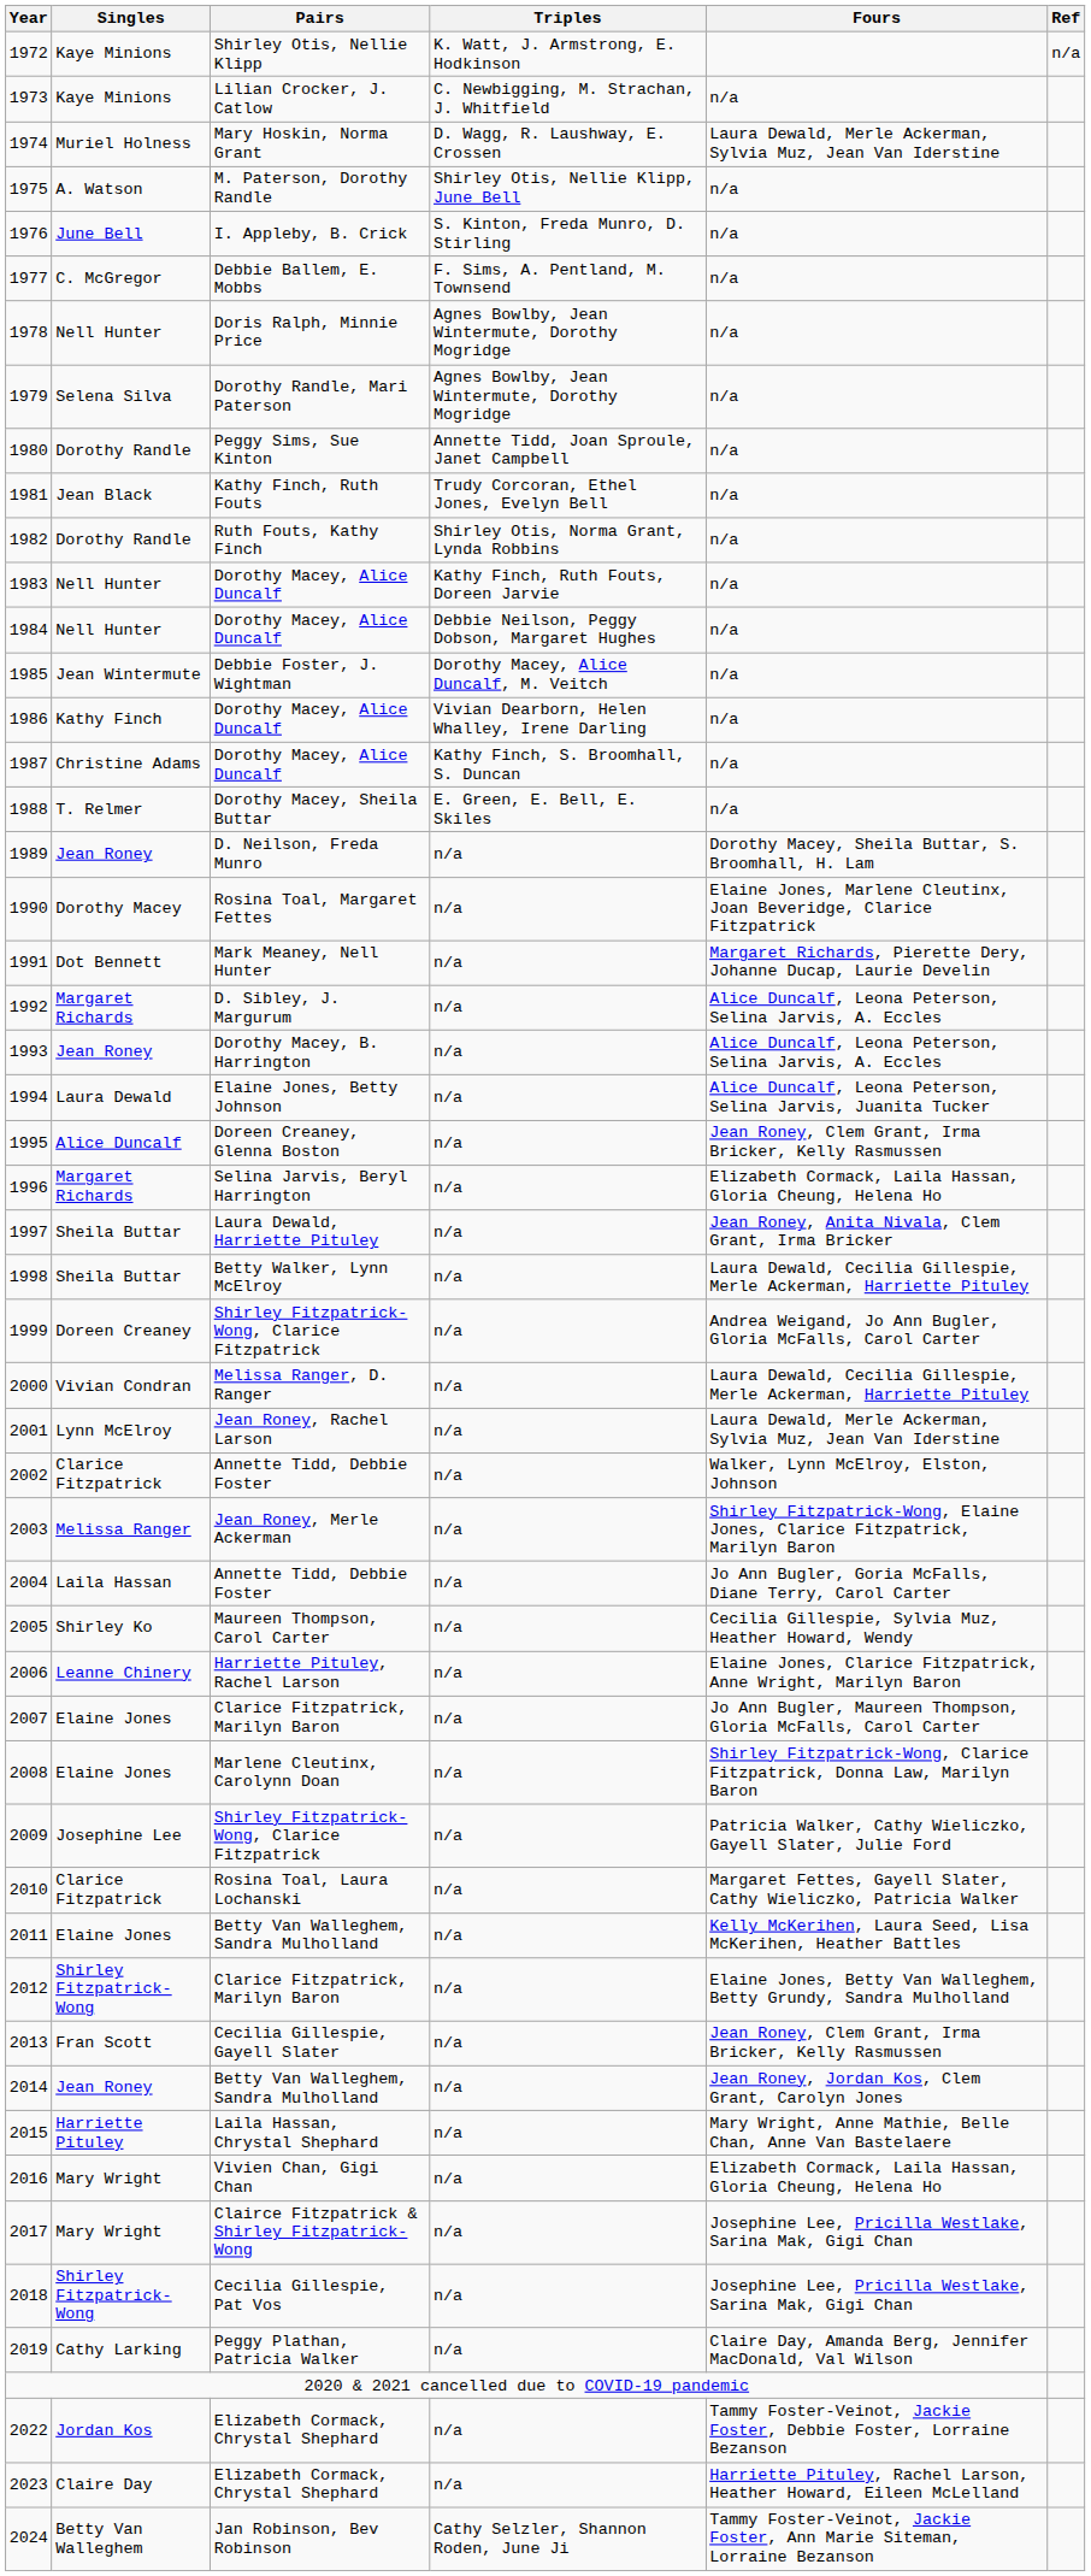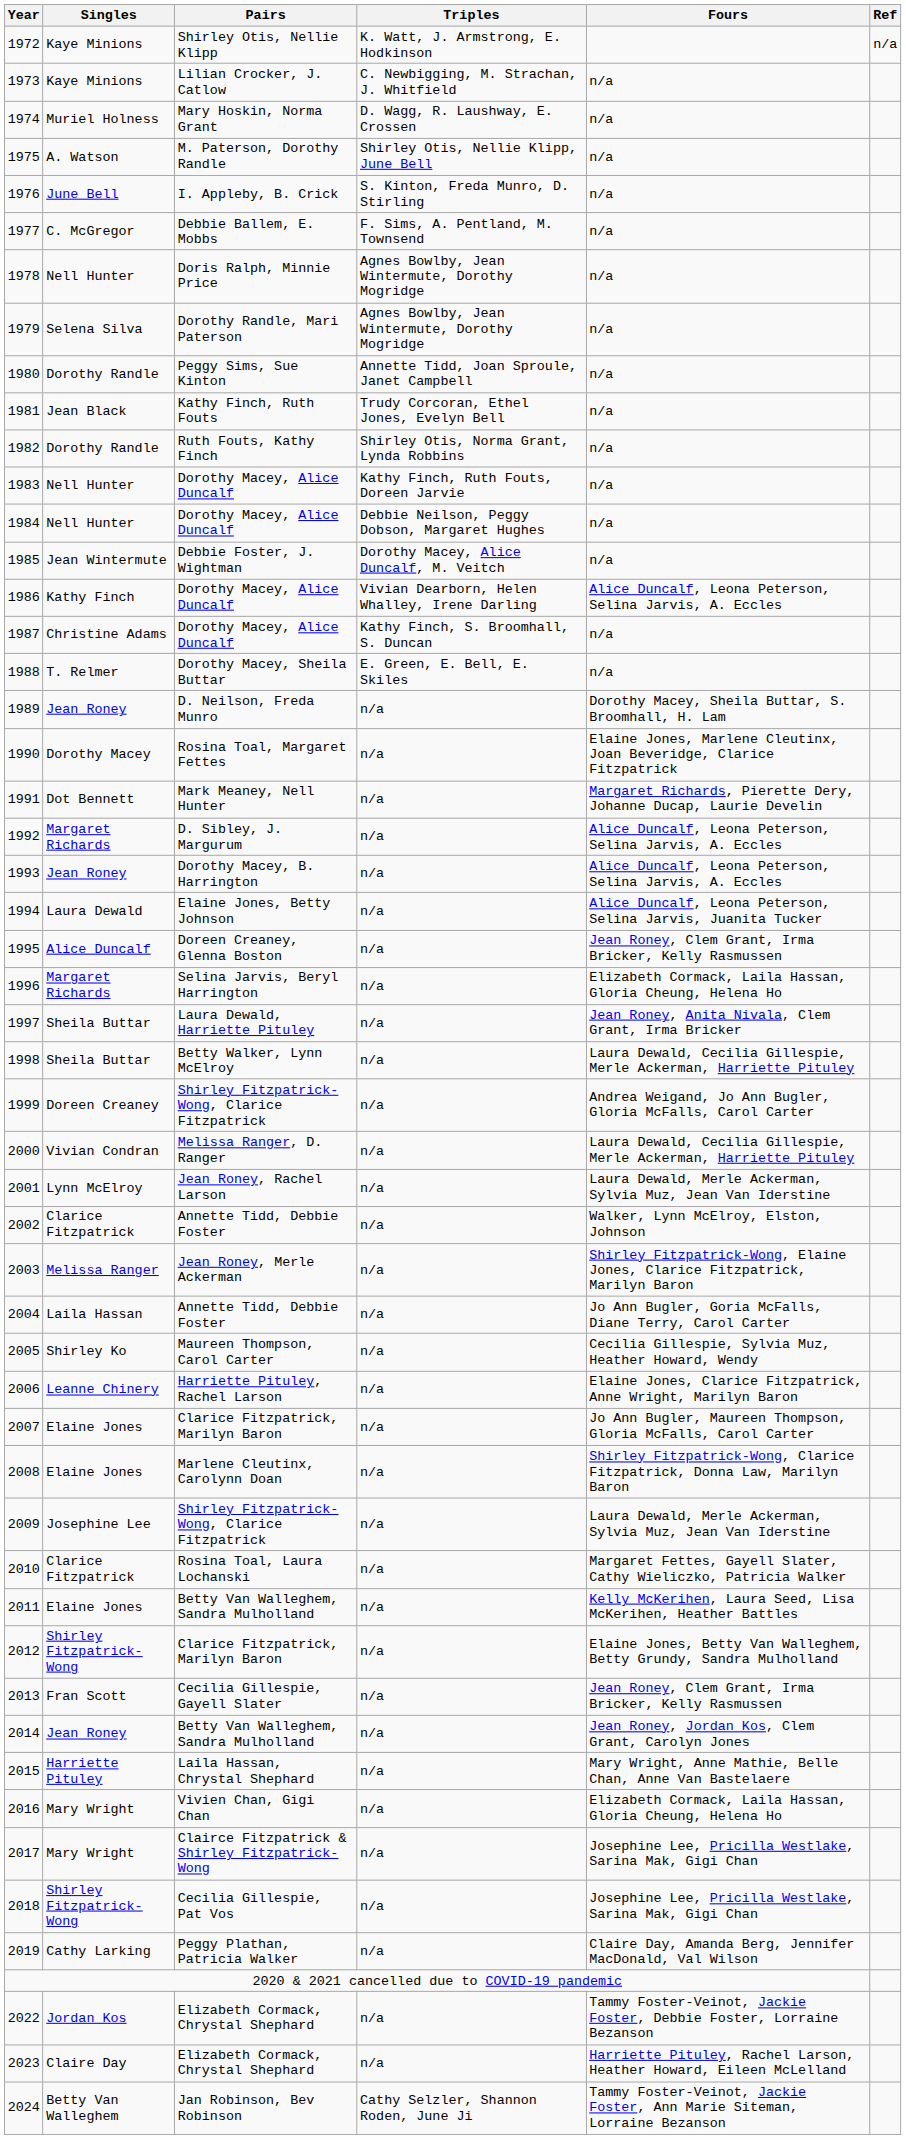1974 | Fours: Laura Dewald, Merle Ackerman, Sylvia Muz, Jean Van Iderstine -> n/a
1986 | Fours: n/a -> Alice Duncalf, Leona Peterson, Selina Jarvis, A. Eccles
2009 | Fours: Patricia Walker, Cathy Wieliczko, Gayell Slater, Julie Ford -> Laura Dewald, Merle Ackerman, Sylvia Muz, Jean Van Iderstine
